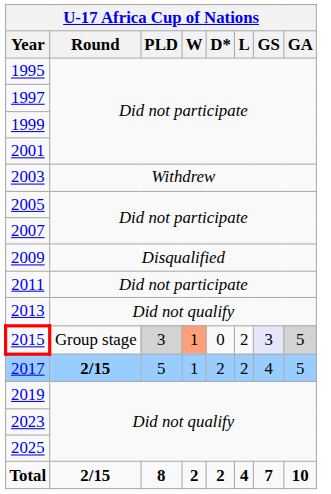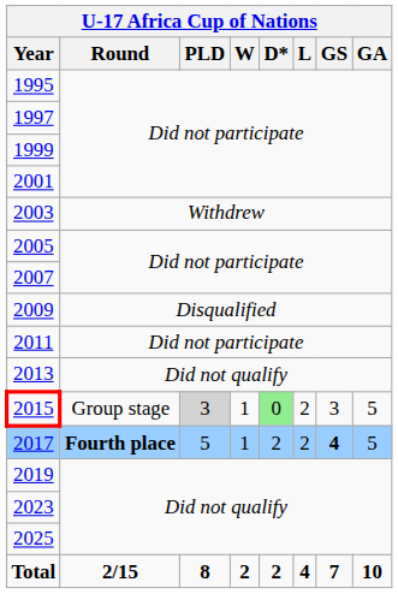2015 | W: lightsalmon background -> no background
2015 | D*: no background -> lightgreen background
2015 | GS: lavender background -> no background
2015 | GA: lightgrey background -> no background
2017 | Round: 2/15 -> Fourth place
2017 | GS: normal -> bold
